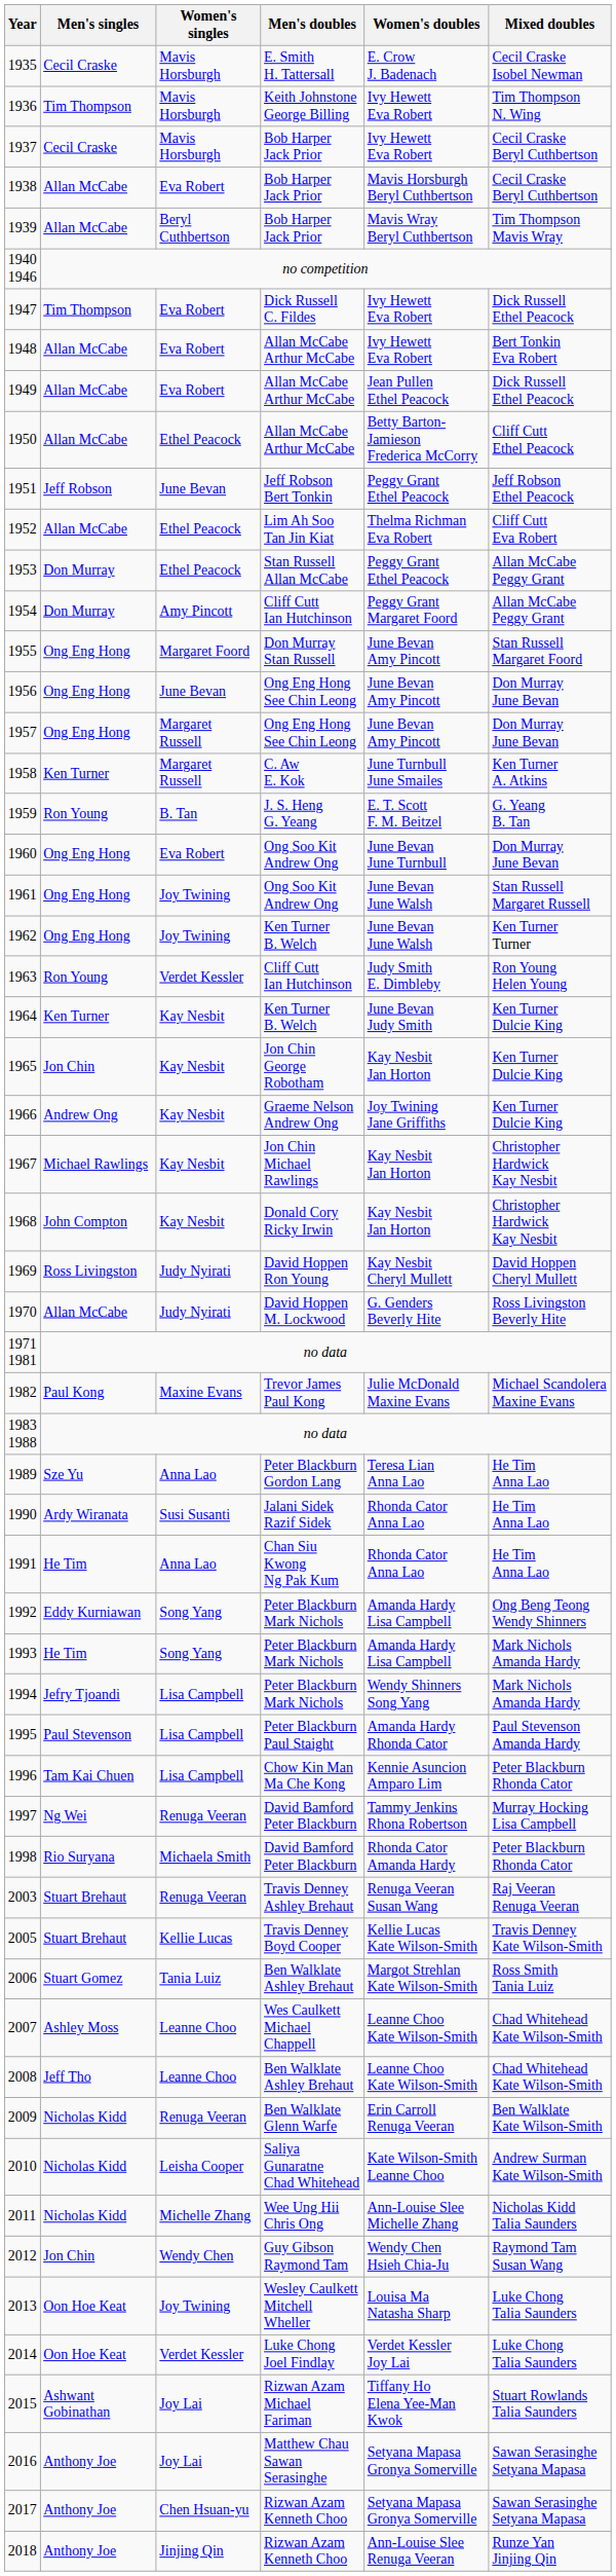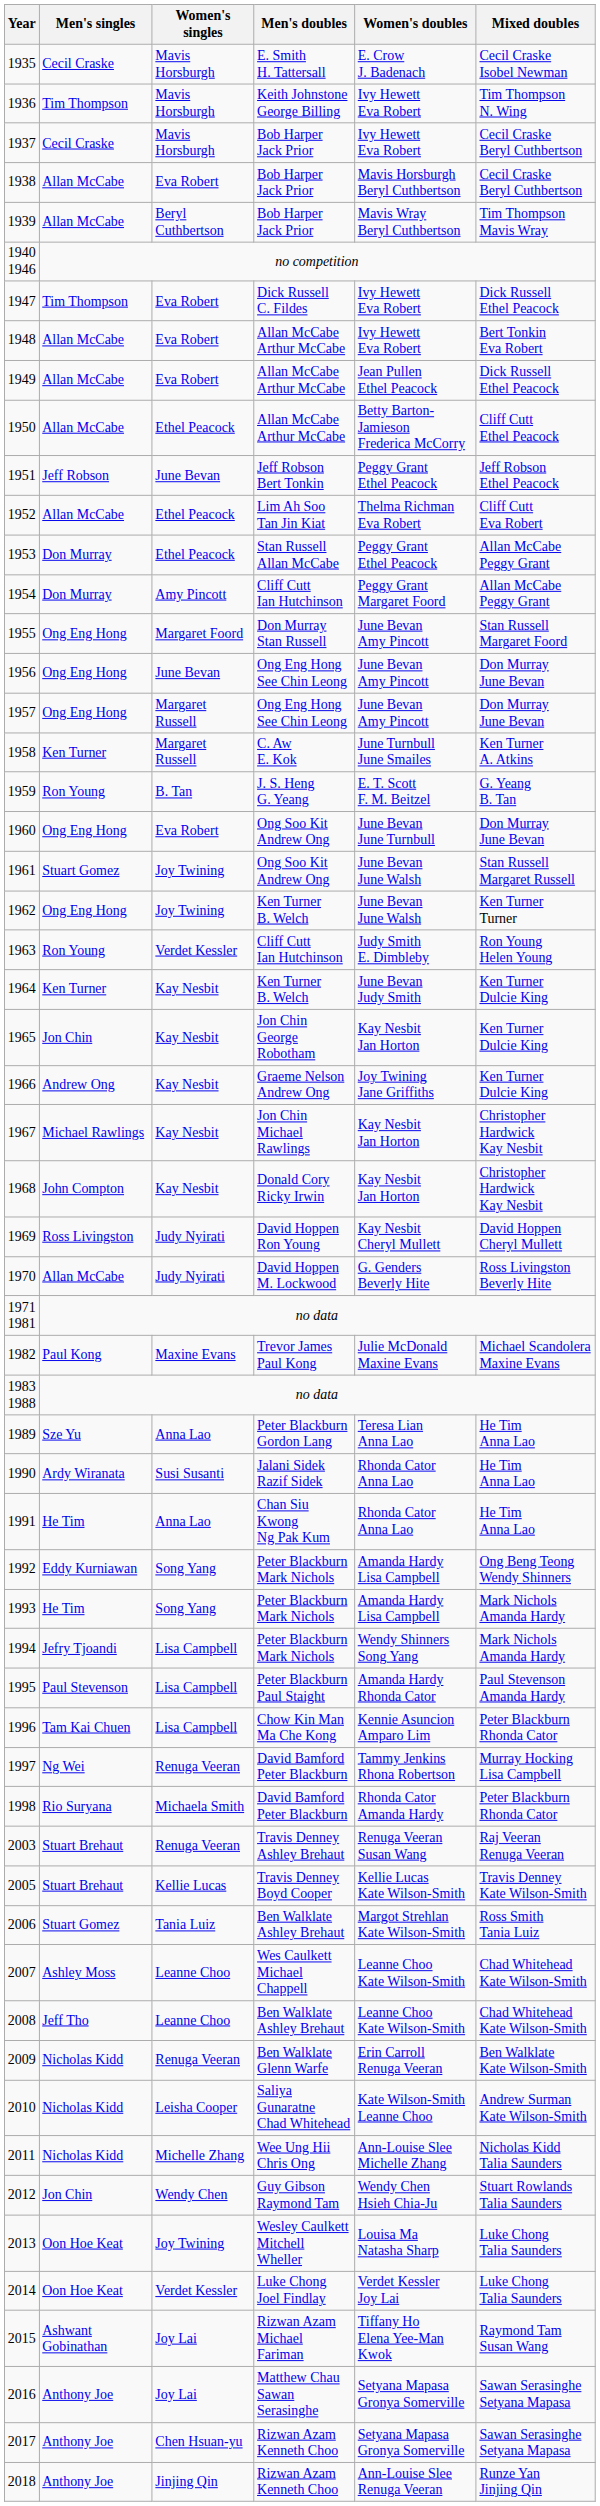1961 | Men's singles: Ong Eng Hong -> Stuart Gomez
2012 | Mixed doubles: Raymond Tam Susan Wang -> Stuart Rowlands Talia Saunders
2015 | Mixed doubles: Stuart Rowlands Talia Saunders -> Raymond Tam Susan Wang
